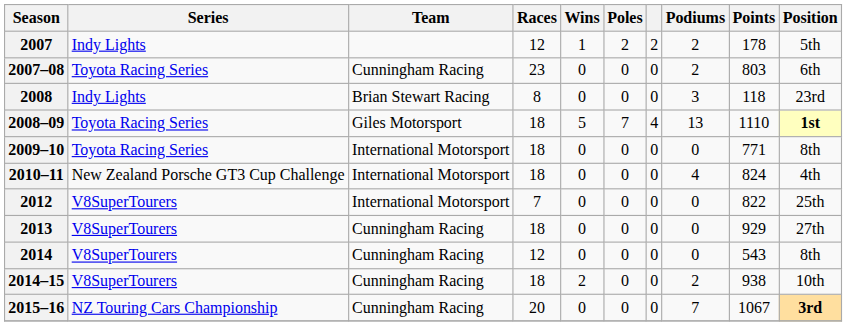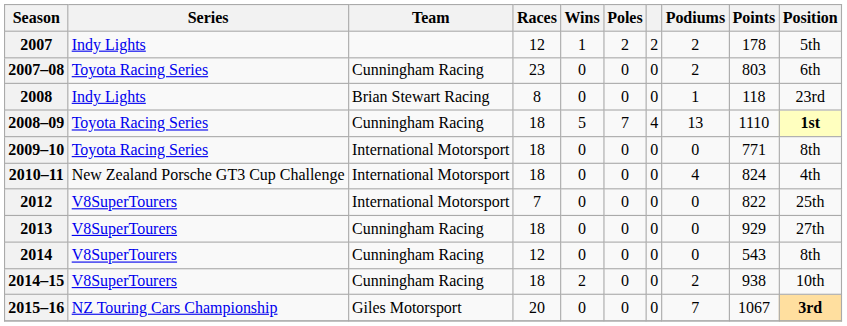2008 | Podiums: 3 -> 1
2008–09 | Team: Giles Motorsport -> Cunningham Racing
2015–16 | Team: Cunningham Racing -> Giles Motorsport
